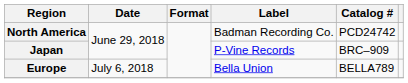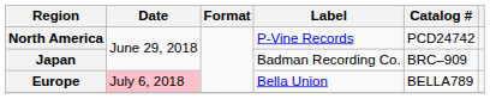North America | Label: Badman Recording Co. -> P-Vine Records
Japan | Label: P-Vine Records -> Badman Recording Co.
Europe | Date: no background -> pink background
